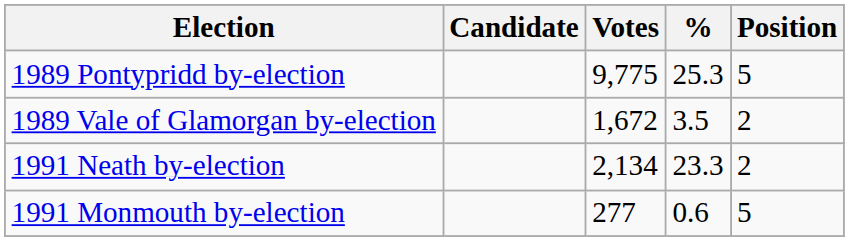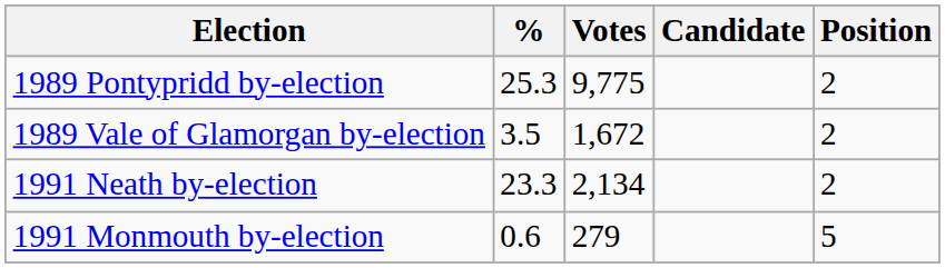columns swapped: Candidate <-> %
1989 Pontypridd by-election | Position: 5 -> 2
1991 Monmouth by-election | Votes: 277 -> 279
